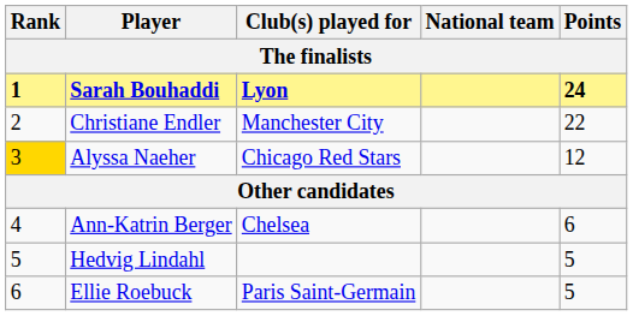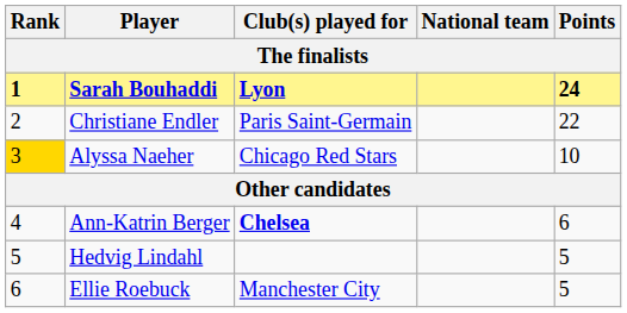Christiane Endler | Club(s) played for: Manchester City -> Paris Saint-Germain
Alyssa Naeher | Points: 12 -> 10
Ann-Katrin Berger | Club(s) played for: normal -> bold
Ellie Roebuck | Club(s) played for: Paris Saint-Germain -> Manchester City
